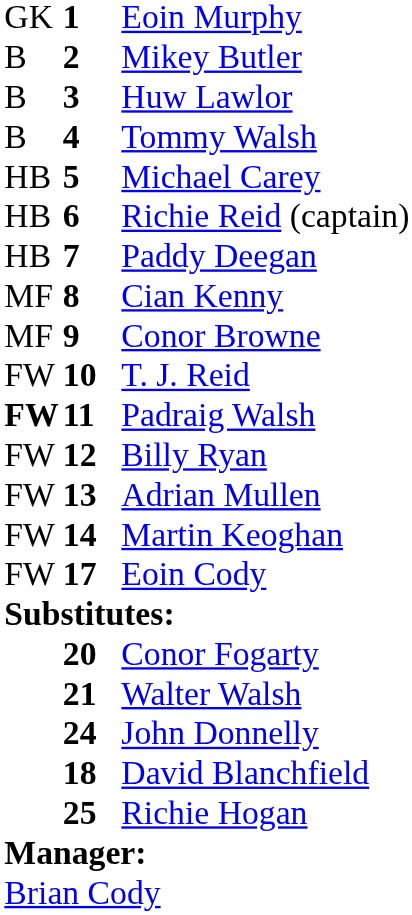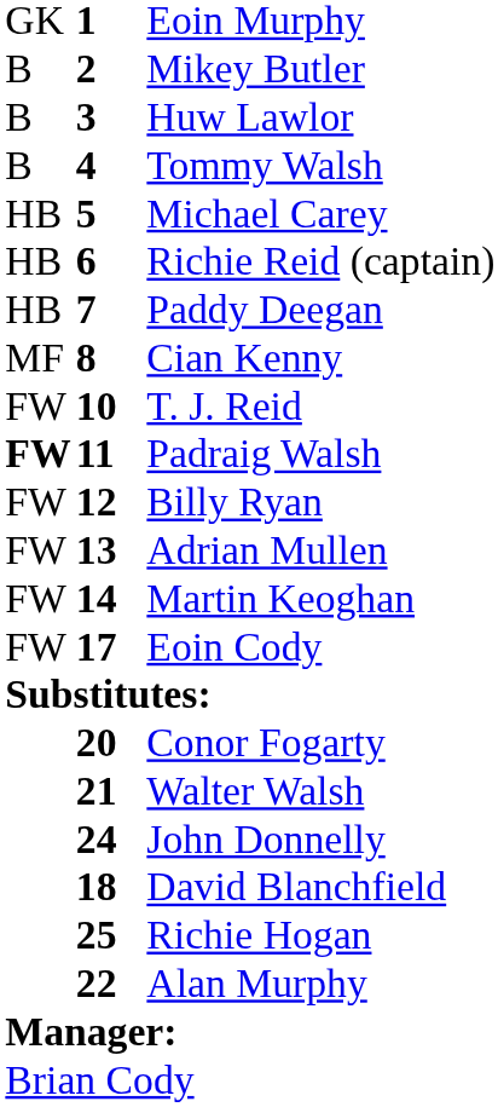- row: MF | 9 | Conor Browne
+ row: 22 | Alan Murphy
